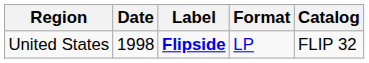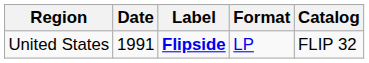United States | Date: 1998 -> 1991
